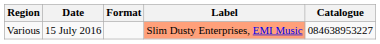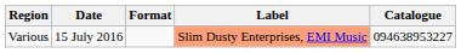Various | Catalogue: 084638953227 -> 094638953227
